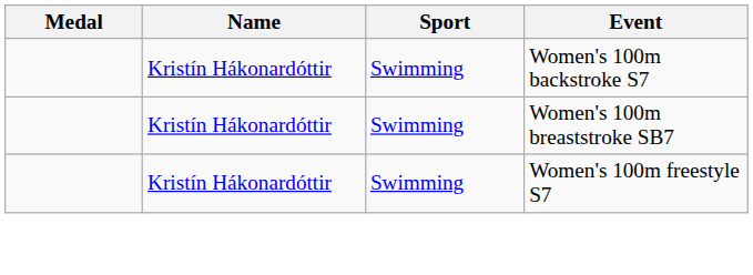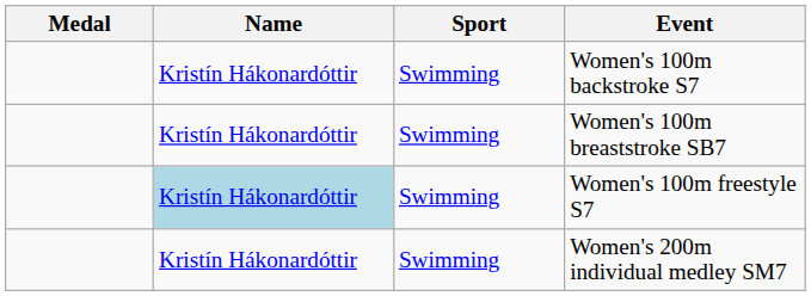Women's 100m freestyle S7 | Name: no background -> lightblue background
+ row: Kristín Hákonardóttir | Swimming | Women's 200m individual medley SM7
